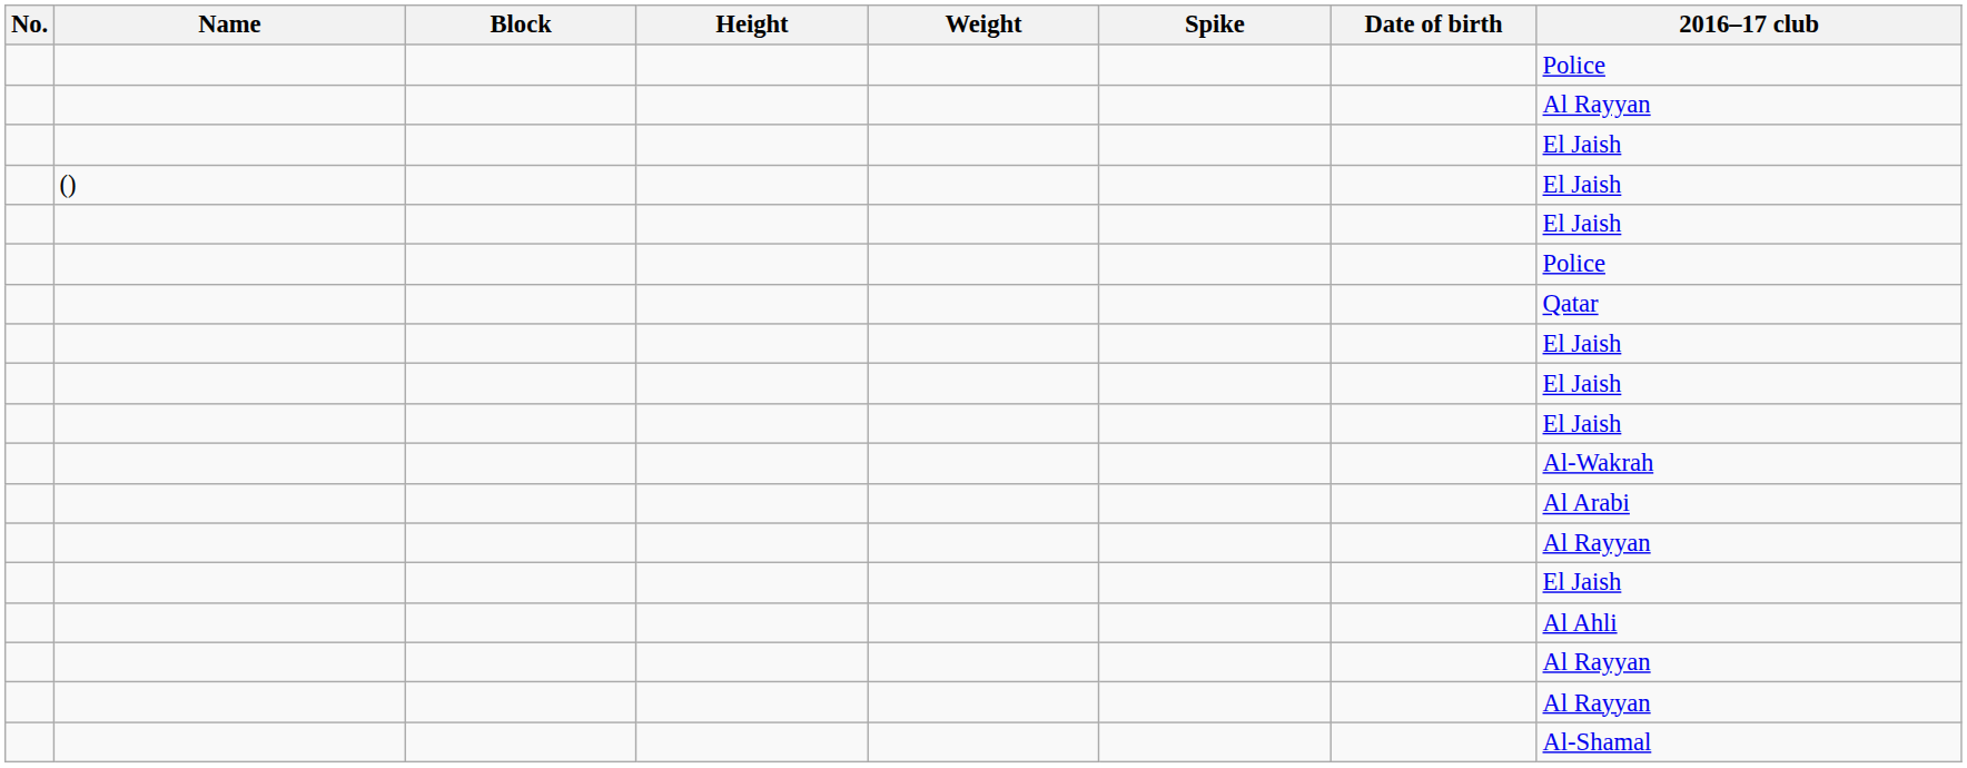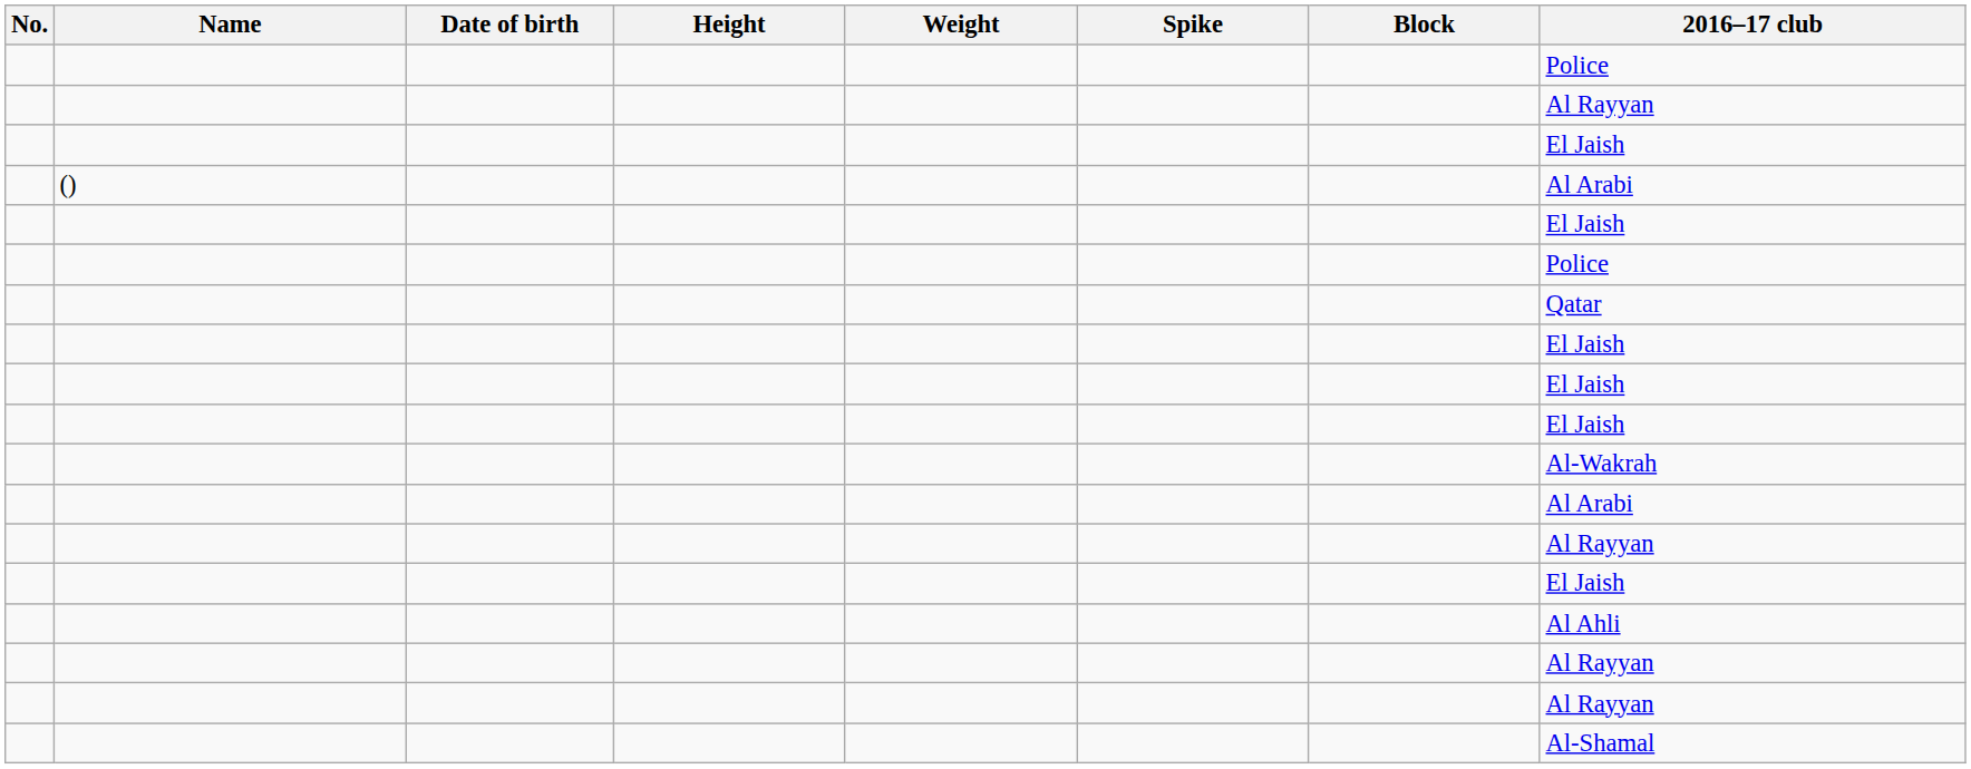columns swapped: Date of birth <-> Block
() | 2016–17 club: El Jaish -> Al Arabi
